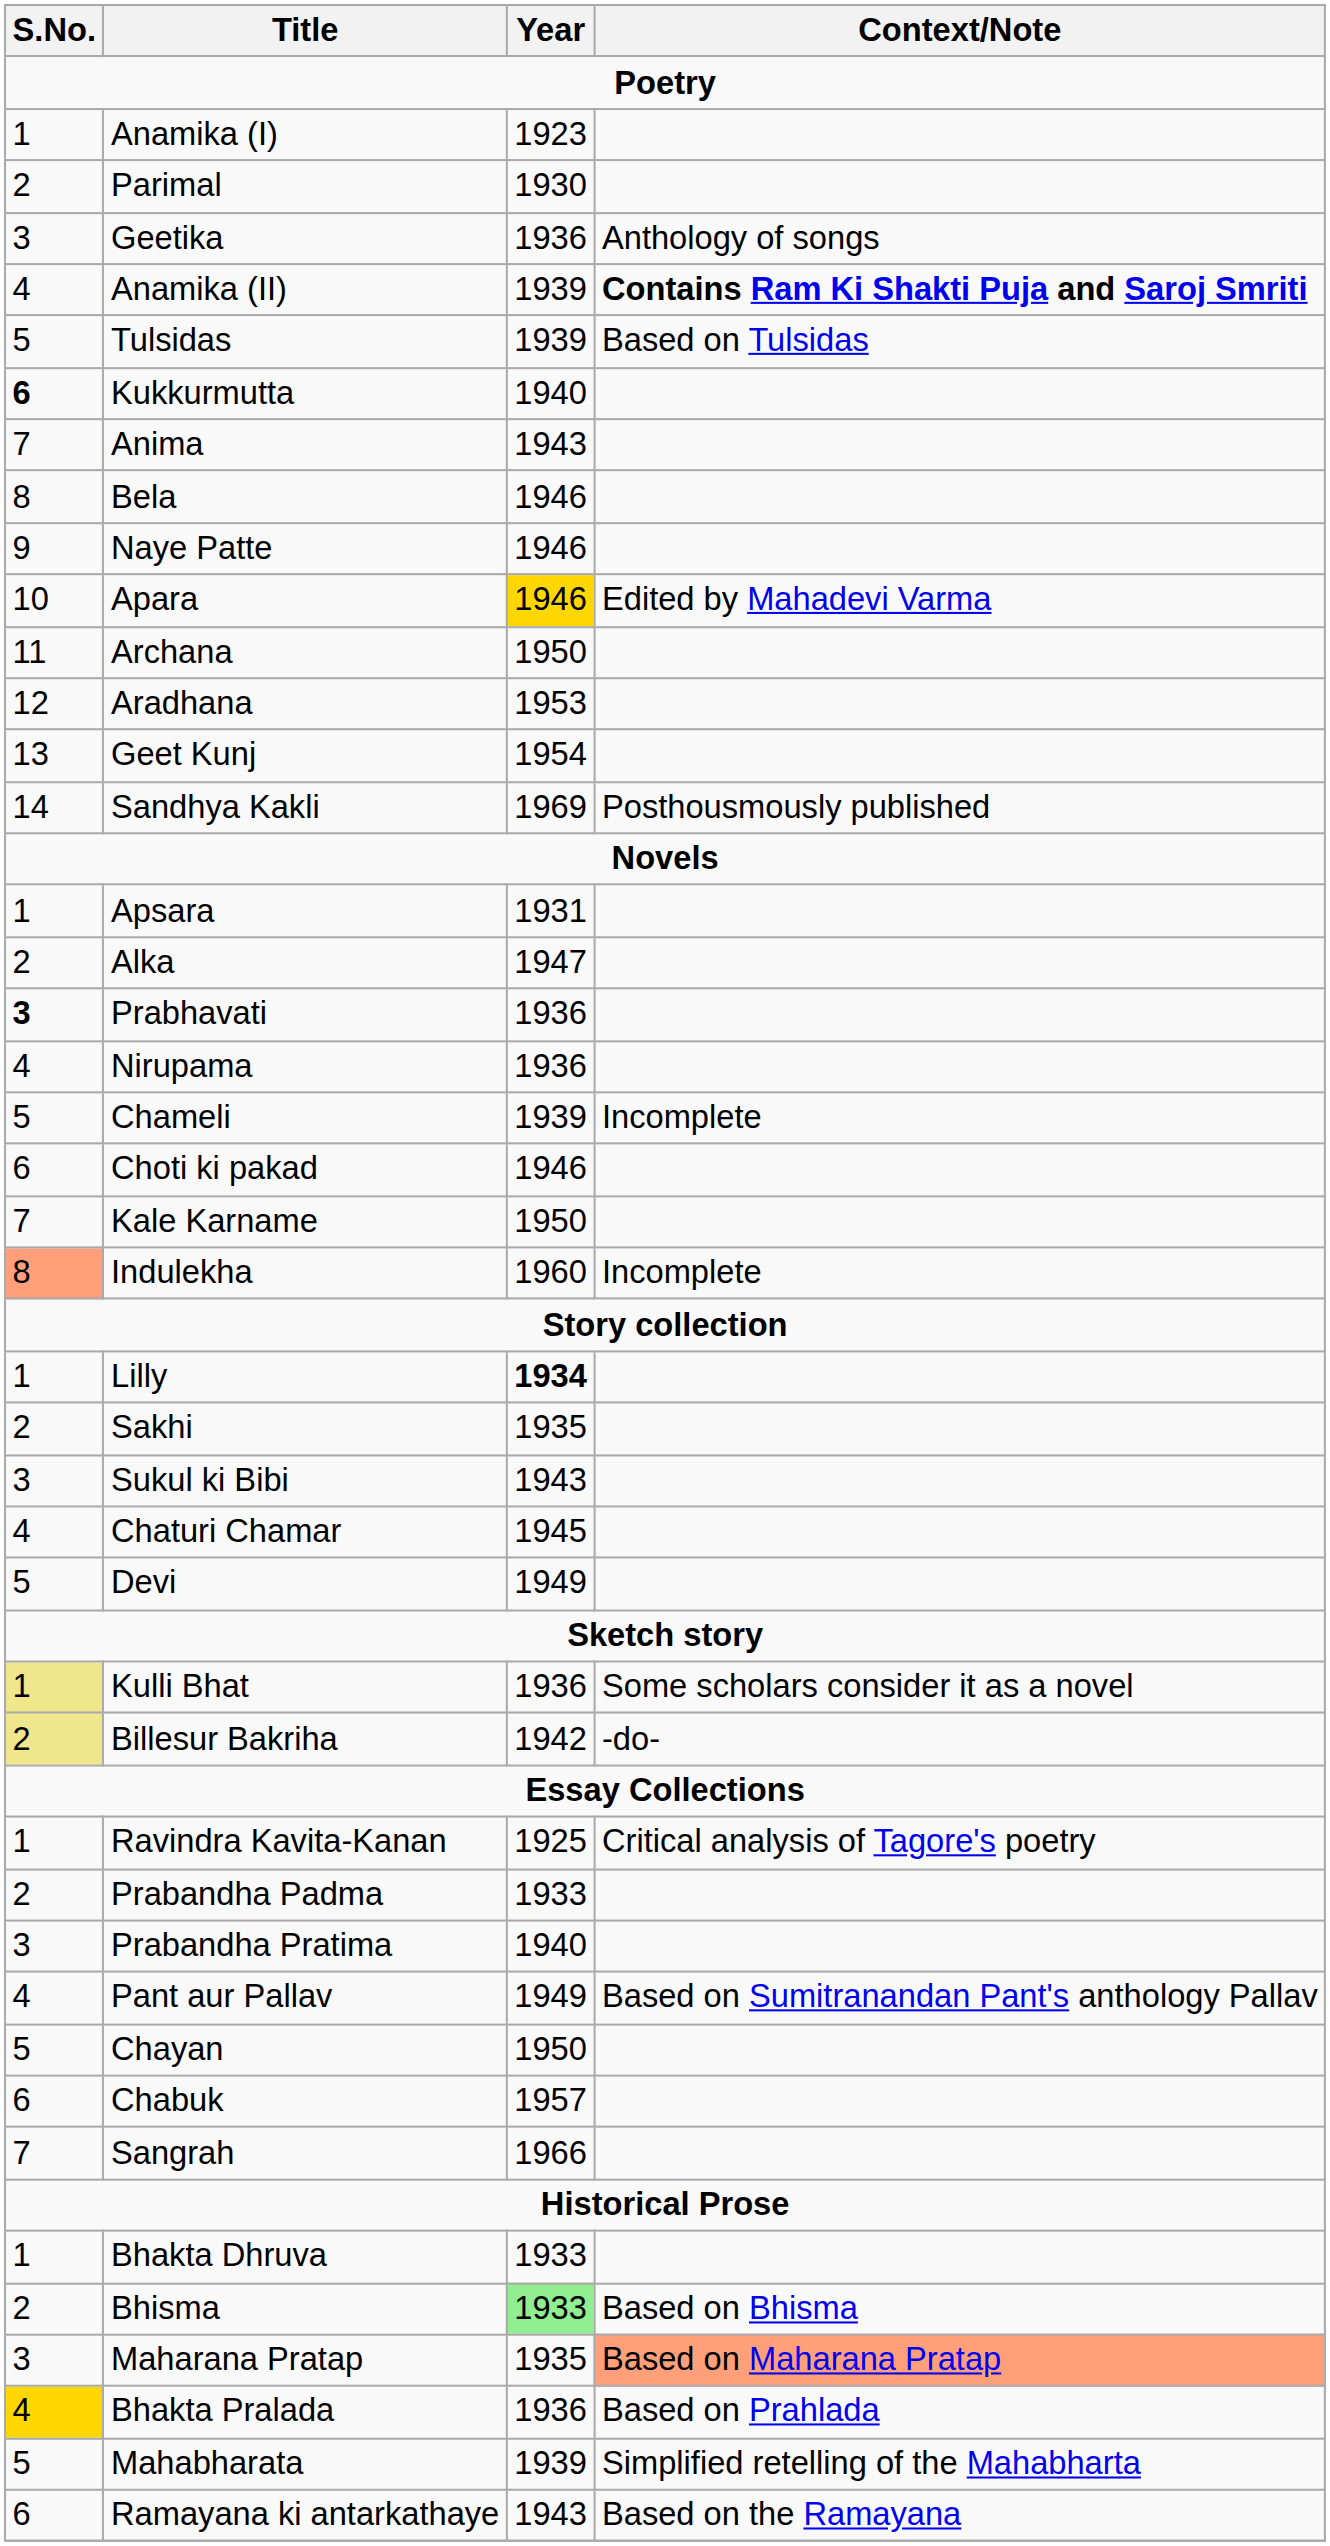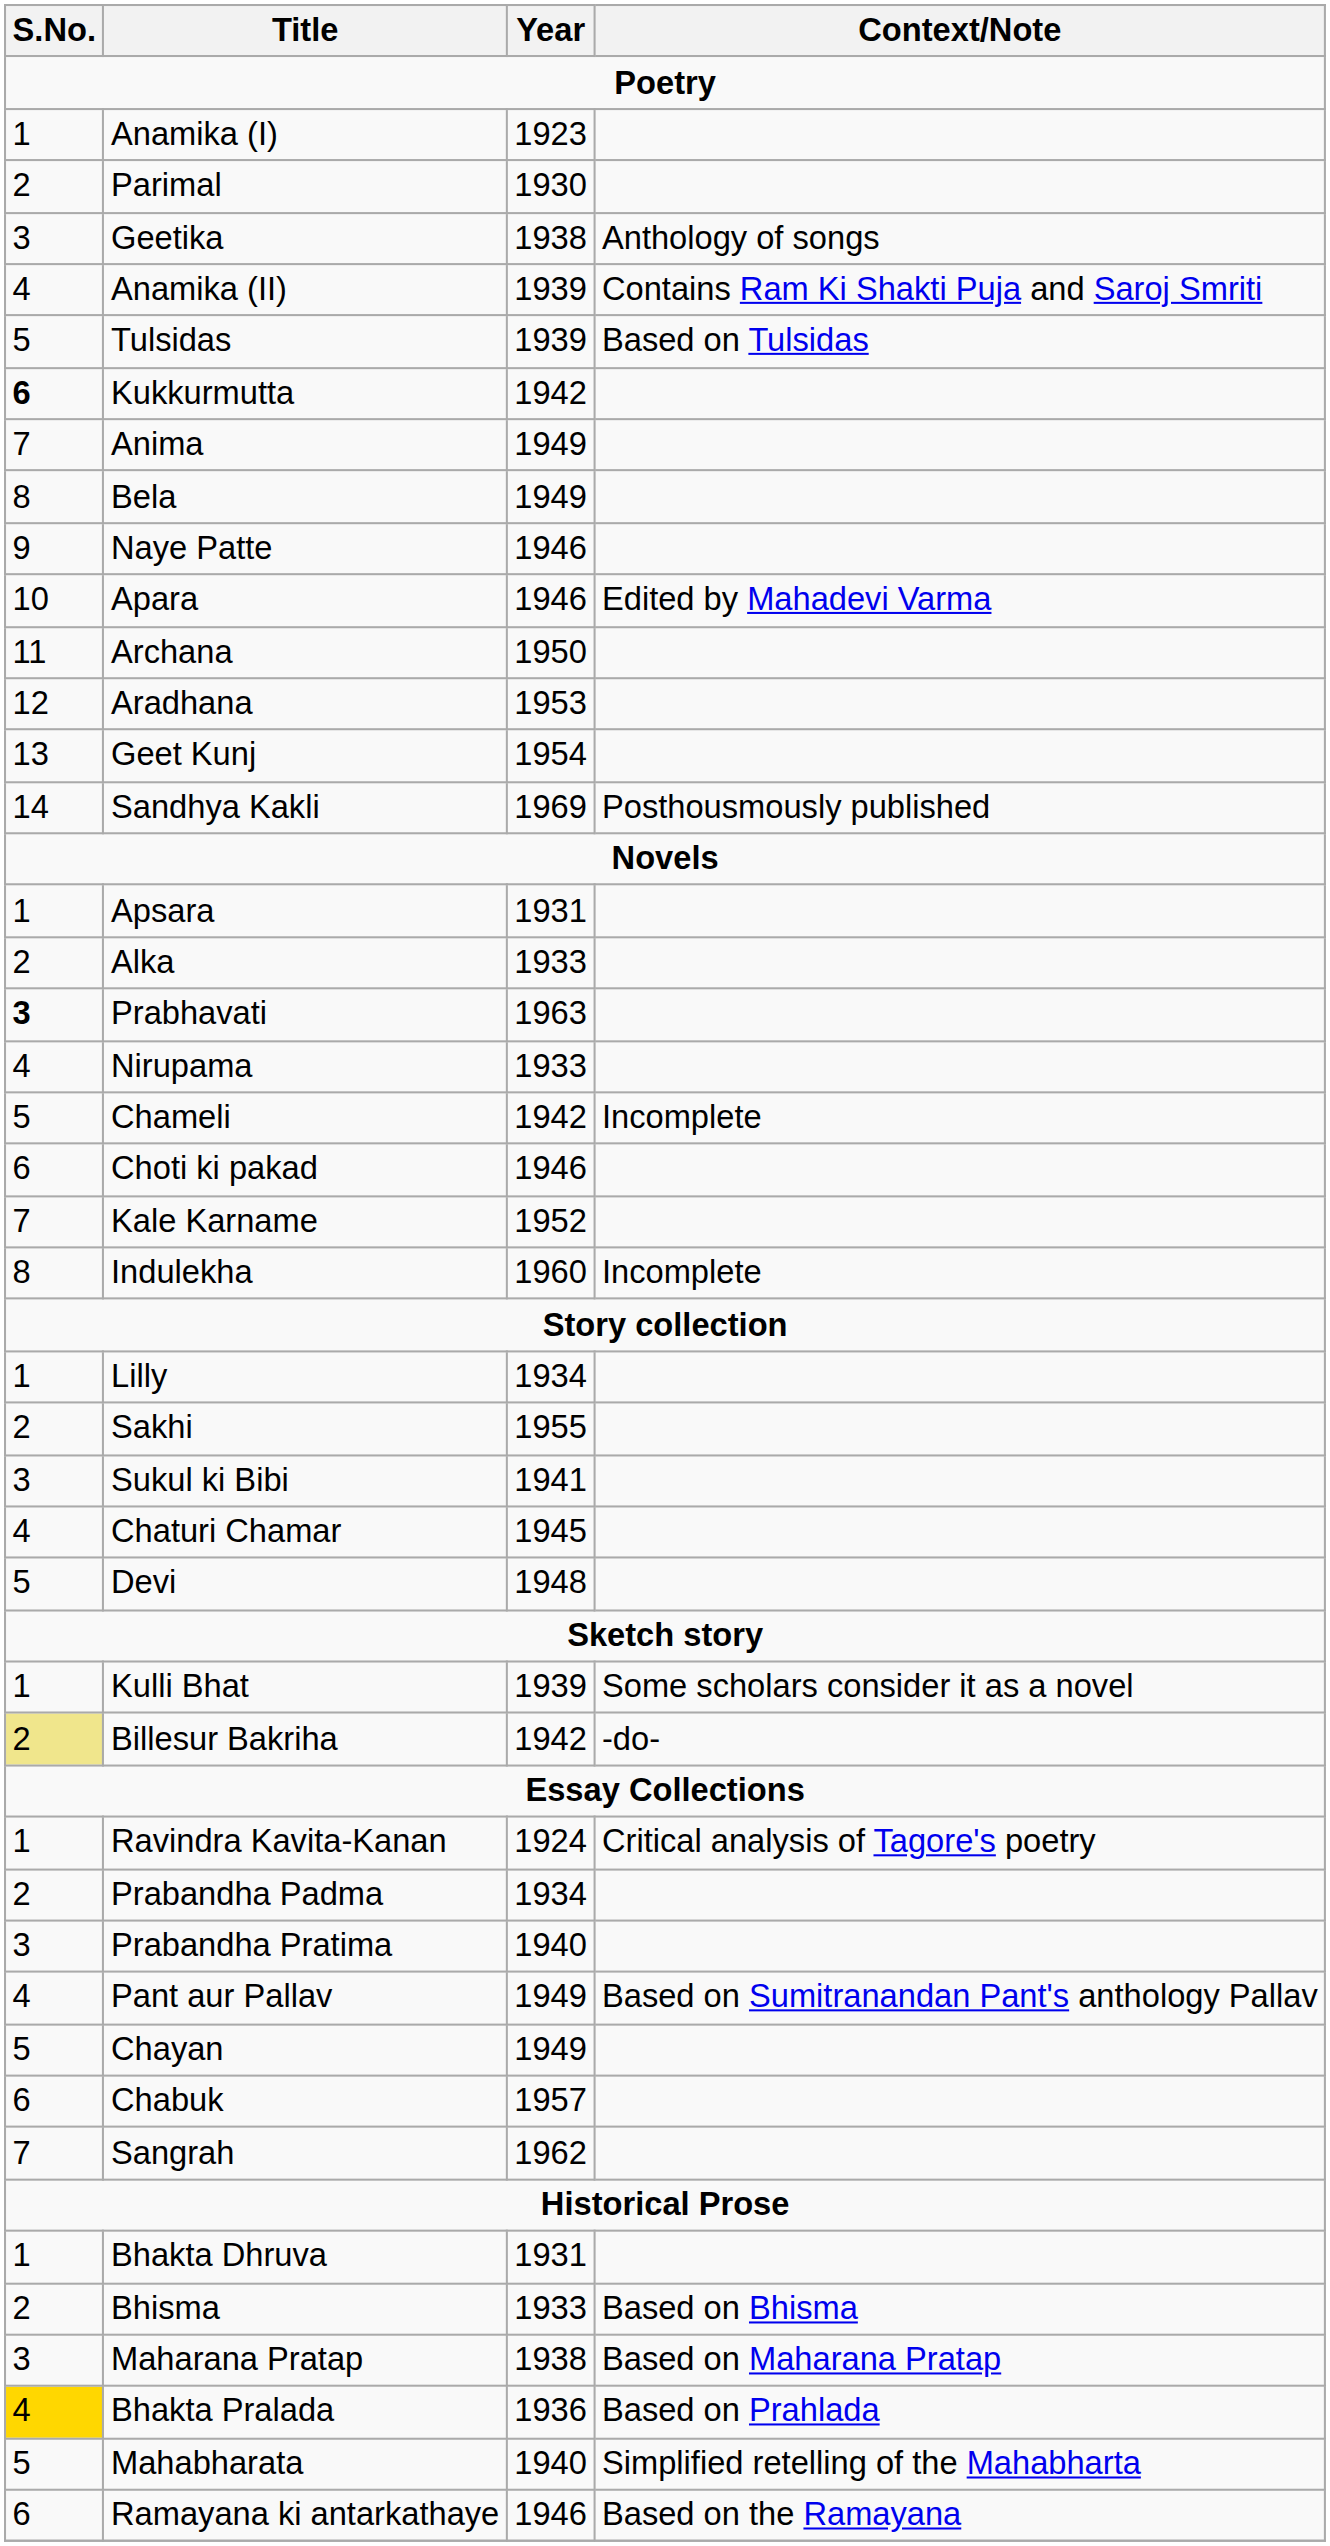Geetika | Year: 1936 -> 1938
Anamika (II) | Context/Note: bold -> normal
Kukkurmutta | Year: 1940 -> 1942
Anima | Year: 1943 -> 1949
Bela | Year: 1946 -> 1949
Apara | Year: gold background -> no background
Alka | Year: 1947 -> 1933
Prabhavati | Year: 1936 -> 1963
Nirupama | Year: 1936 -> 1933
Chameli | Year: 1939 -> 1942
Kale Karname | Year: 1950 -> 1952
Indulekha | S.No.: lightsalmon background -> no background
Lilly | Year: bold -> normal
Sakhi | Year: 1935 -> 1955
Sukul ki Bibi | Year: 1943 -> 1941
Devi | Year: 1949 -> 1948
Kulli Bhat | S.No.: khaki background -> no background
Kulli Bhat | Year: 1936 -> 1939
Ravindra Kavita-Kanan | Year: 1925 -> 1924
Prabandha Padma | Year: 1933 -> 1934
Chayan | Year: 1950 -> 1949
Sangrah | Year: 1966 -> 1962
Bhakta Dhruva | Year: 1933 -> 1931
Bhisma | Year: lightgreen background -> no background
Maharana Pratap | Year: 1935 -> 1938
Maharana Pratap | Context/Note: lightsalmon background -> no background
Mahabharata | Year: 1939 -> 1940
Ramayana ki antarkathaye | Year: 1943 -> 1946
